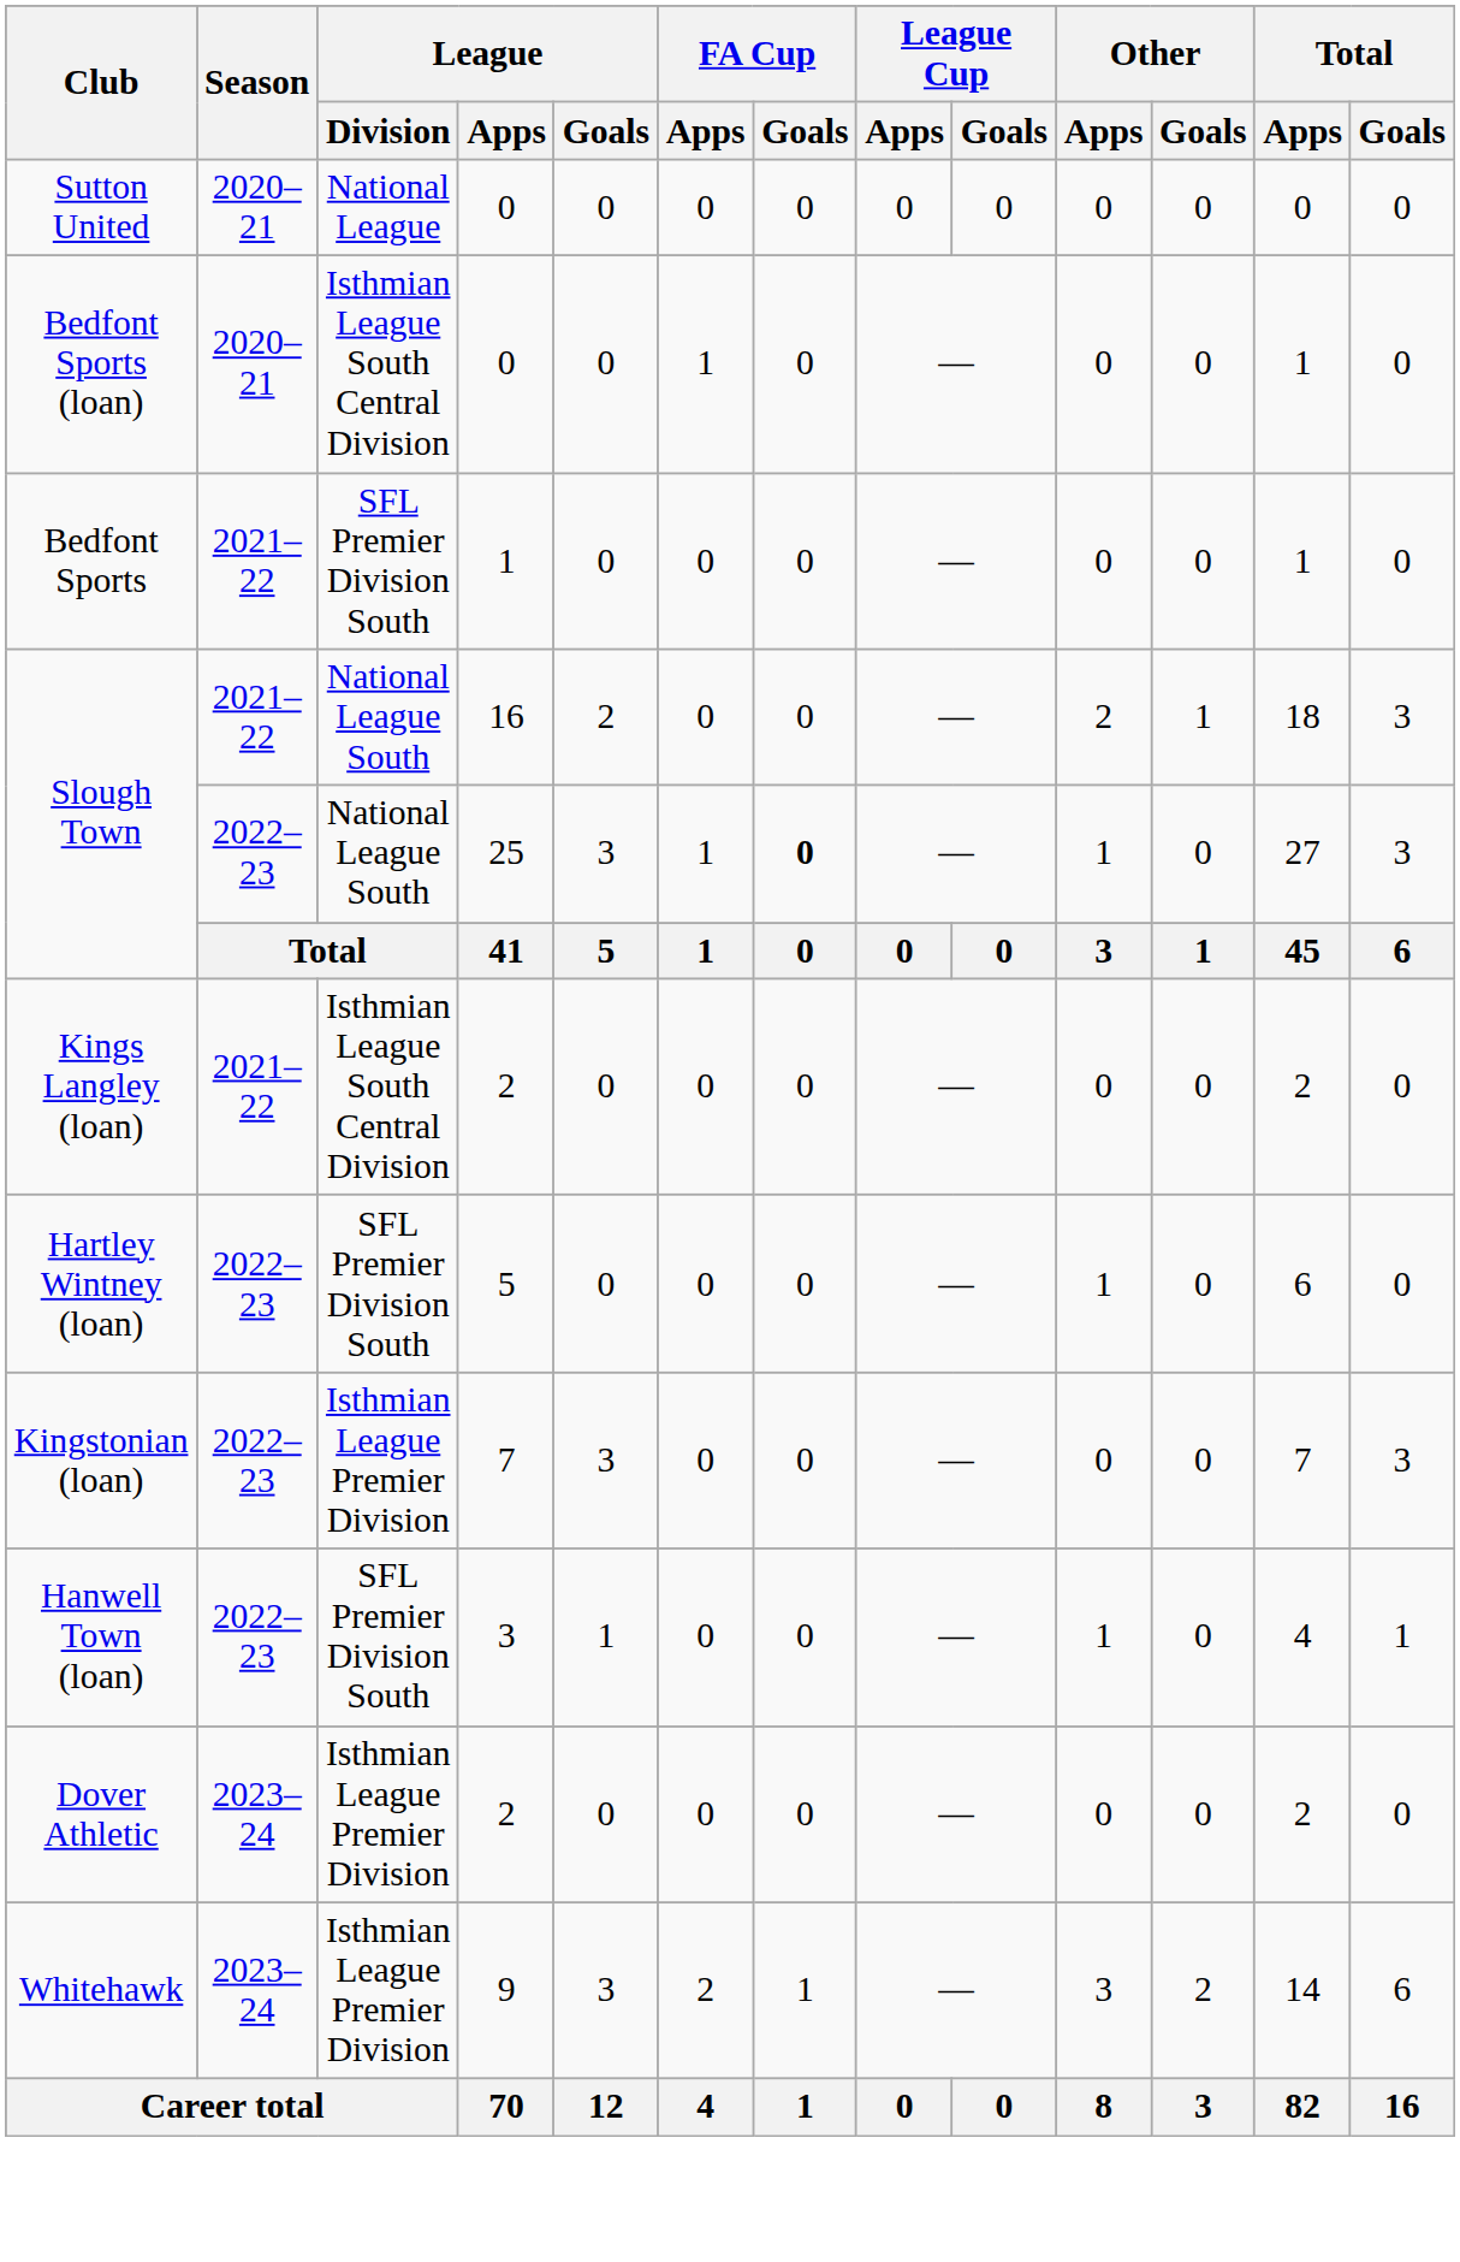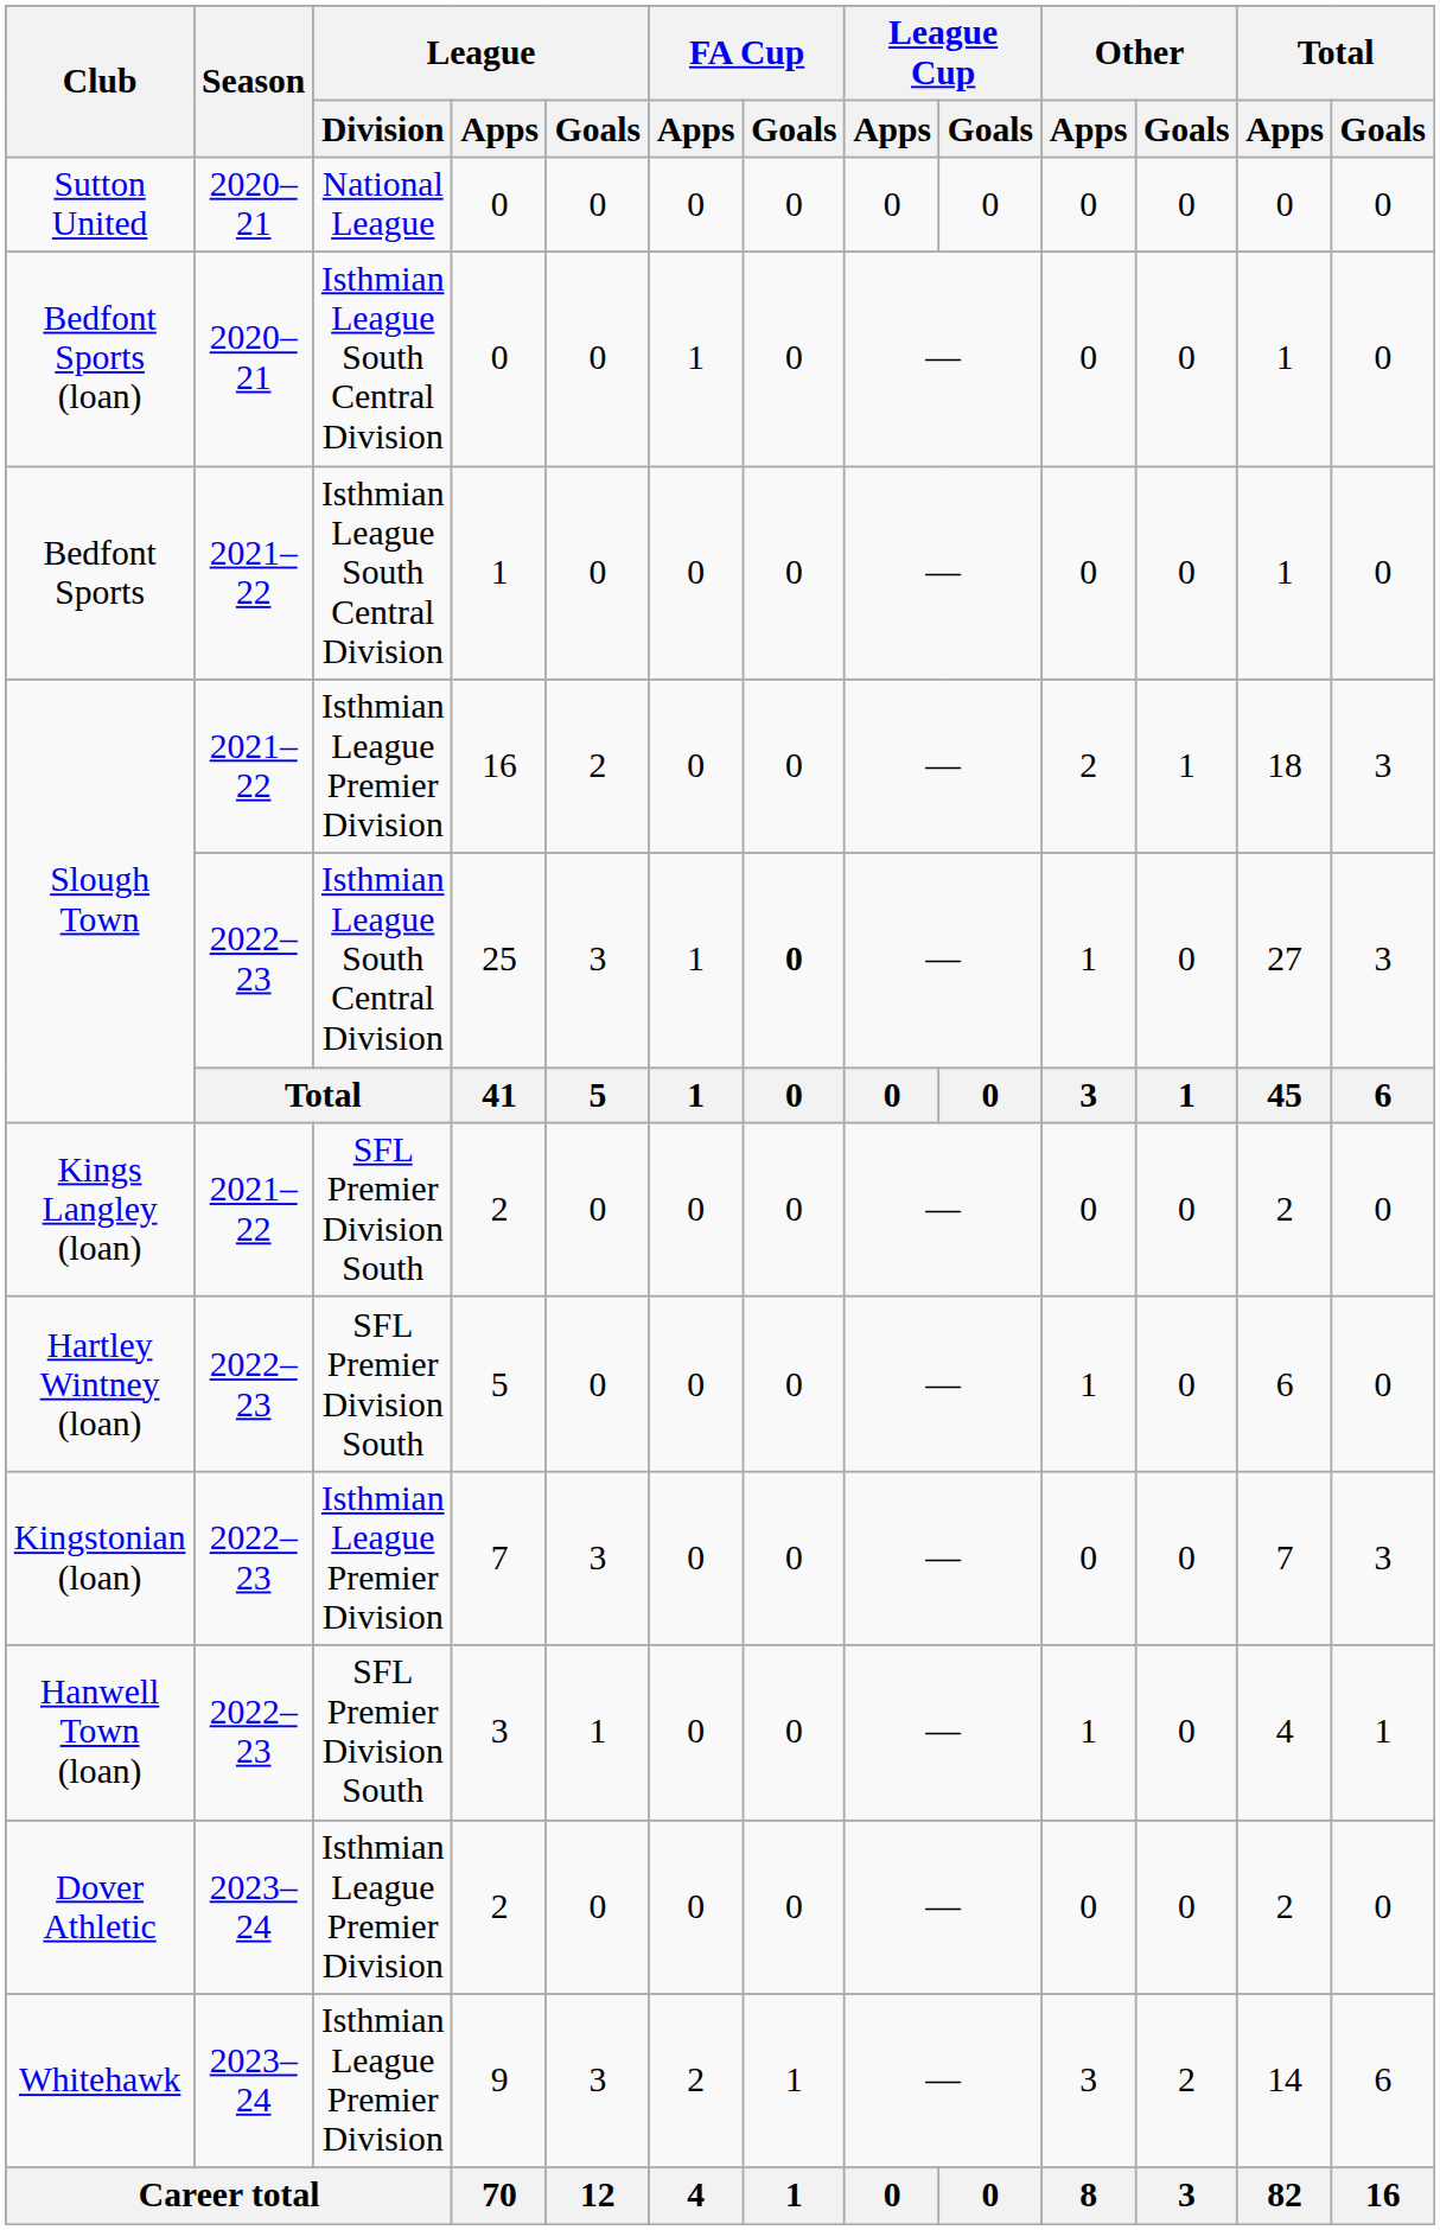Bedfont Sports | League / Division: SFL Premier Division South -> Isthmian League South Central Division
Slough Town / 16 | League / Division: National League South -> Isthmian League Premier Division
Slough Town / 25 | League / Division: National League South -> Isthmian League South Central Division
Kings Langley (loan) | League / Division: Isthmian League South Central Division -> SFL Premier Division South
